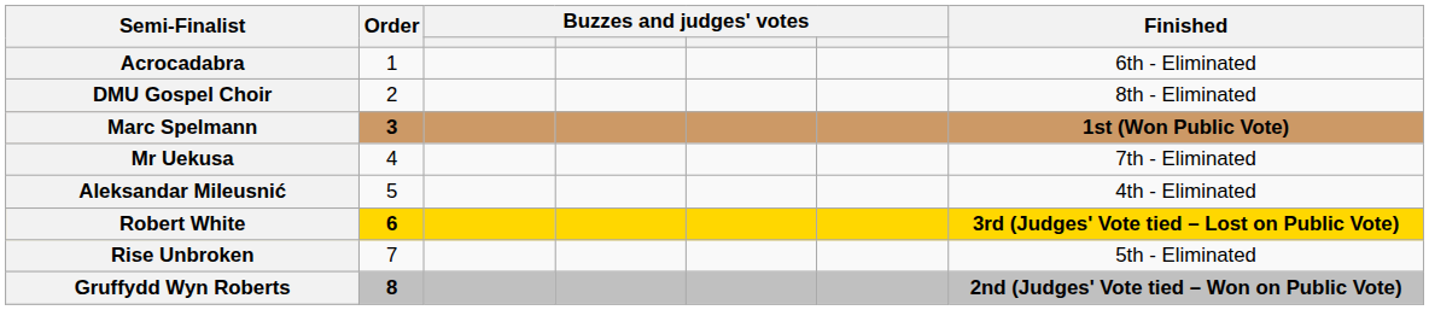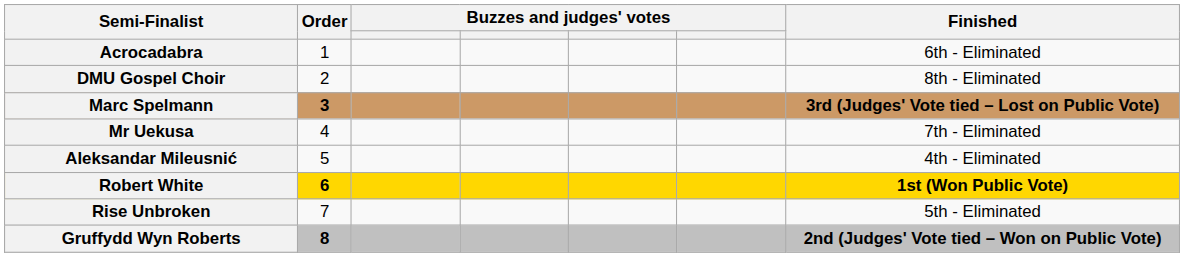Marc Spelmann | Finished: 1st (Won Public Vote) -> 3rd (Judges' Vote tied – Lost on Public Vote)
Robert White | Finished: 3rd (Judges' Vote tied – Lost on Public Vote) -> 1st (Won Public Vote)
